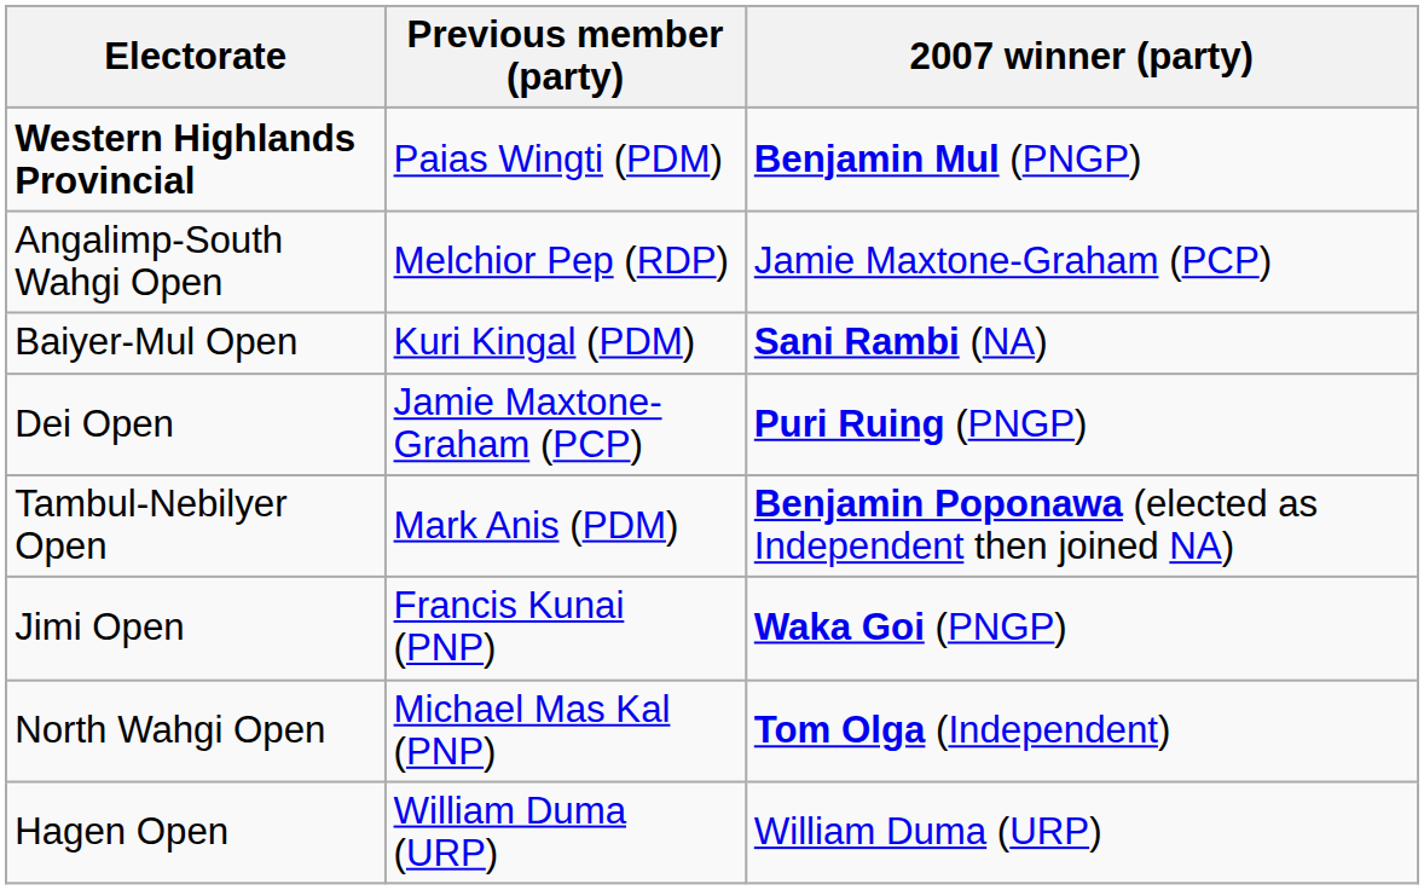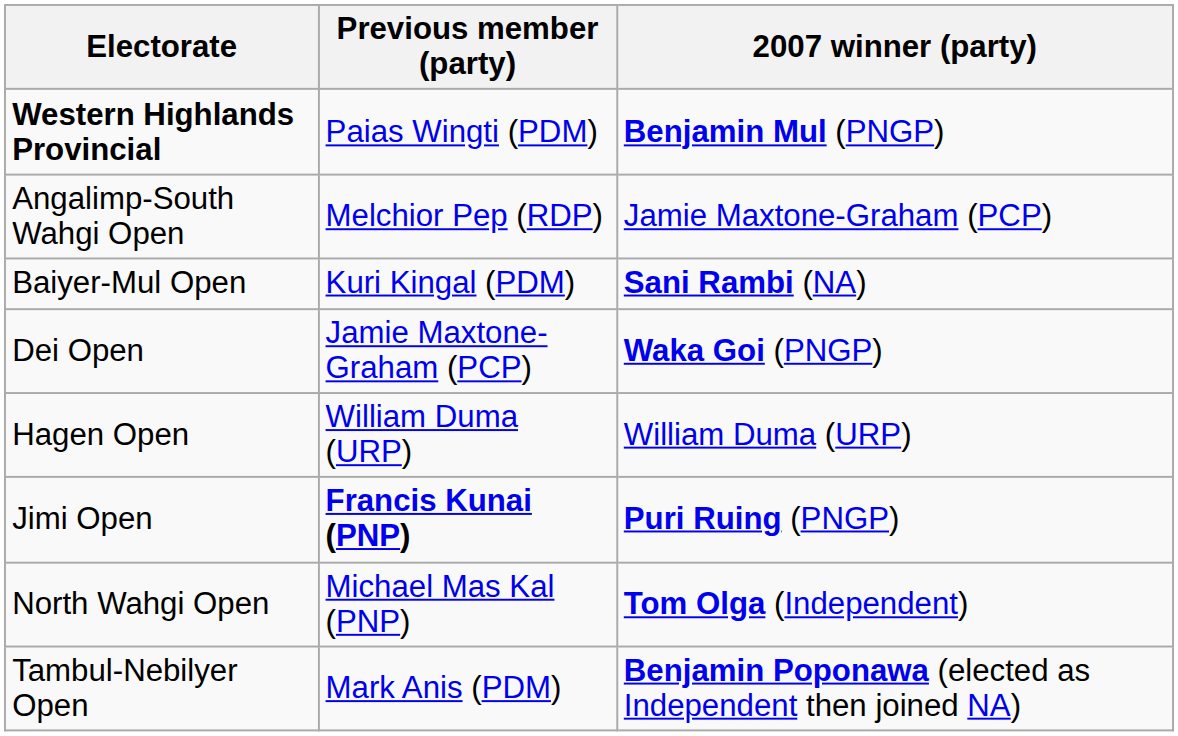Dei Open | 2007 winner (party): Puri Ruing (PNGP) -> Waka Goi (PNGP)
rows swapped: Hagen Open <-> Tambul-Nebilyer Open
Jimi Open | Previous member (party): normal -> bold
Jimi Open | 2007 winner (party): Waka Goi (PNGP) -> Puri Ruing (PNGP)
